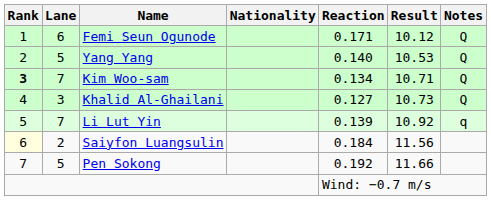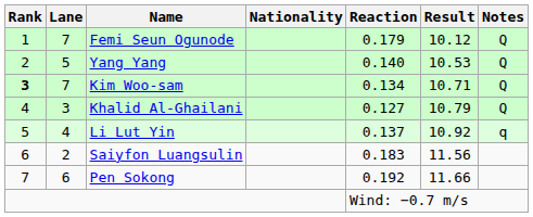Femi Seun Ogunode | Lane: 6 -> 7
Femi Seun Ogunode | Reaction: 0.171 -> 0.179
Khalid Al-Ghailani | Result: 10.73 -> 10.79
Li Lut Yin | Lane: 7 -> 4
Li Lut Yin | Reaction: 0.139 -> 0.137
Saiyfon Luangsulin | Rank: lightyellow background -> no background
Saiyfon Luangsulin | Reaction: 0.184 -> 0.183
Pen Sokong | Lane: 5 -> 6
